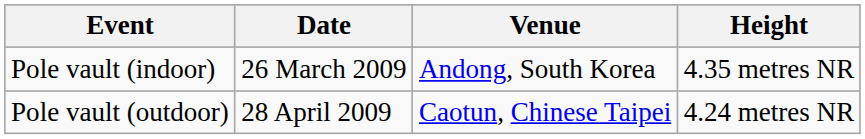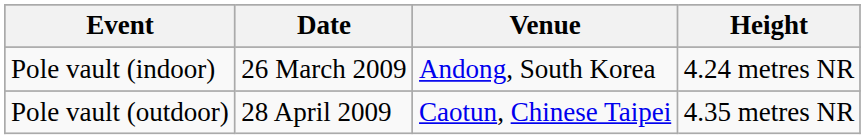Pole vault (indoor) | Height: 4.35 metres NR -> 4.24 metres NR
Pole vault (outdoor) | Height: 4.24 metres NR -> 4.35 metres NR
